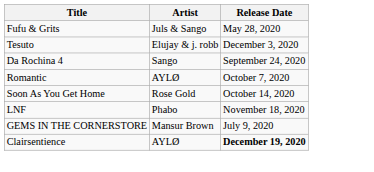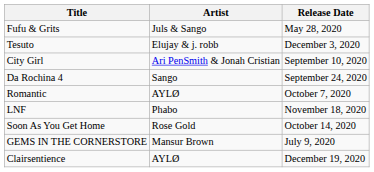+ row: City Girl | Ari PenSmith & Jonah Cristian | September 10, 2020
rows swapped: Soon As You Get Home <-> LNF
Clairsentience | Release Date: bold -> normal
